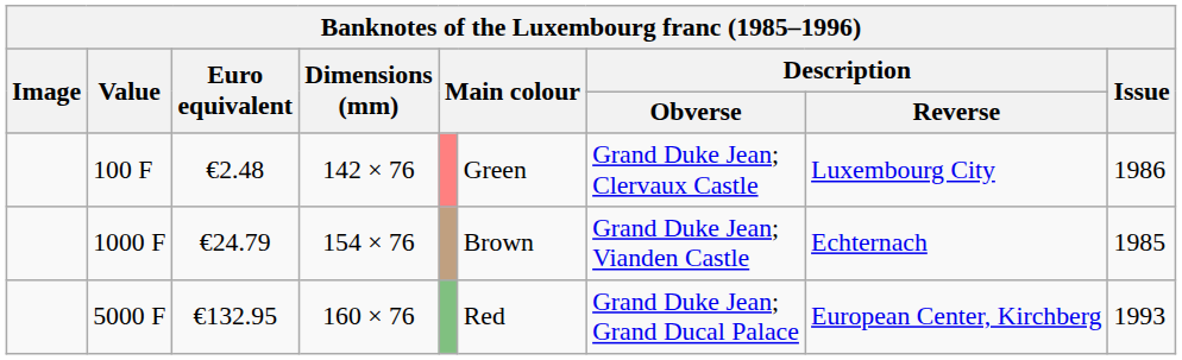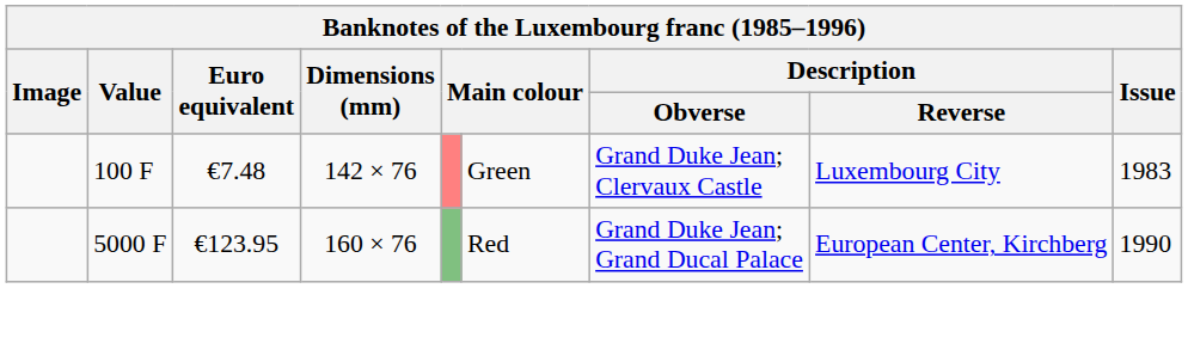100 F | Euro equivalent: €2.48 -> €7.48
100 F | Issue: 1986 -> 1983
- row: 1000 F | €24.79 | 154 × 76 | Brown | Grand Duke Jean; Vianden Castle | Echternach | 1985
5000 F | Euro equivalent: €132.95 -> €123.95
5000 F | Issue: 1993 -> 1990
